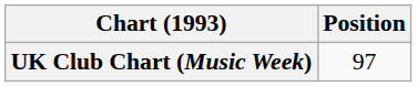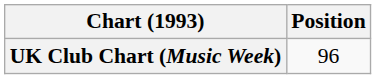UK Club Chart (Music Week) | Position: 97 -> 96
